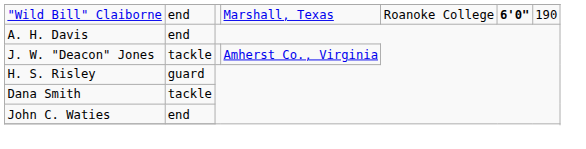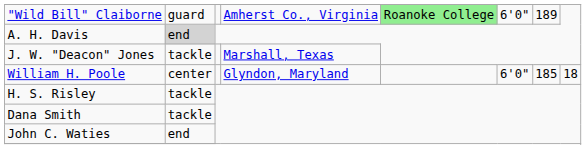"Wild Bill" Claiborne | column 2: end -> guard
"Wild Bill" Claiborne | column 4: Marshall, Texas -> Amherst Co., Virginia
"Wild Bill" Claiborne | column 5: no background -> lightgreen background
"Wild Bill" Claiborne | column 6: bold -> normal
"Wild Bill" Claiborne | column 7: 190 -> 189
A. H. Davis | column 2: no background -> lightgrey background
J. W. "Deacon" Jones | column 4: Amherst Co., Virginia -> Marshall, Texas
+ row: William H. Poole | center | Glyndon, Maryland | 6'0" | 185 | 18
H. S. Risley | column 2: guard -> tackle
